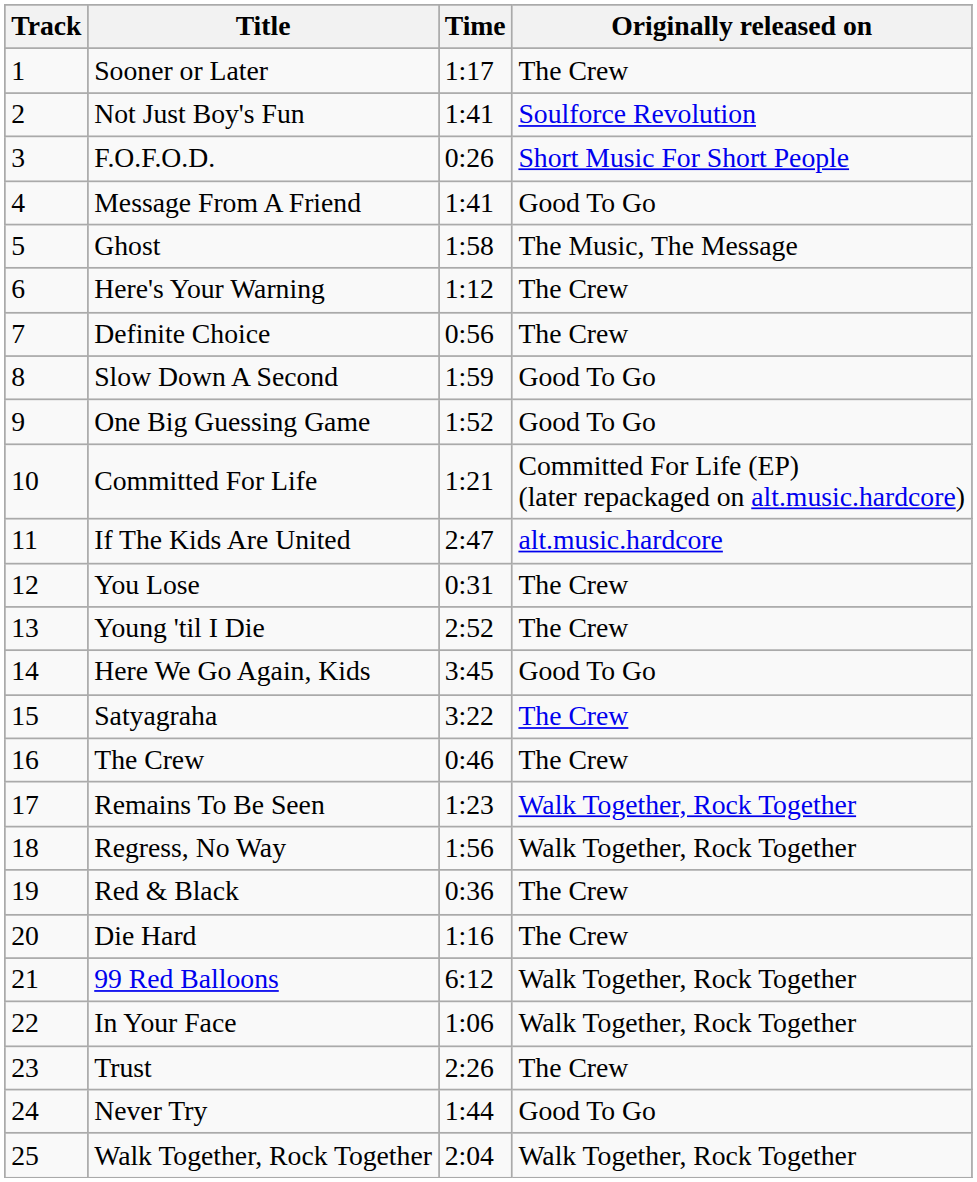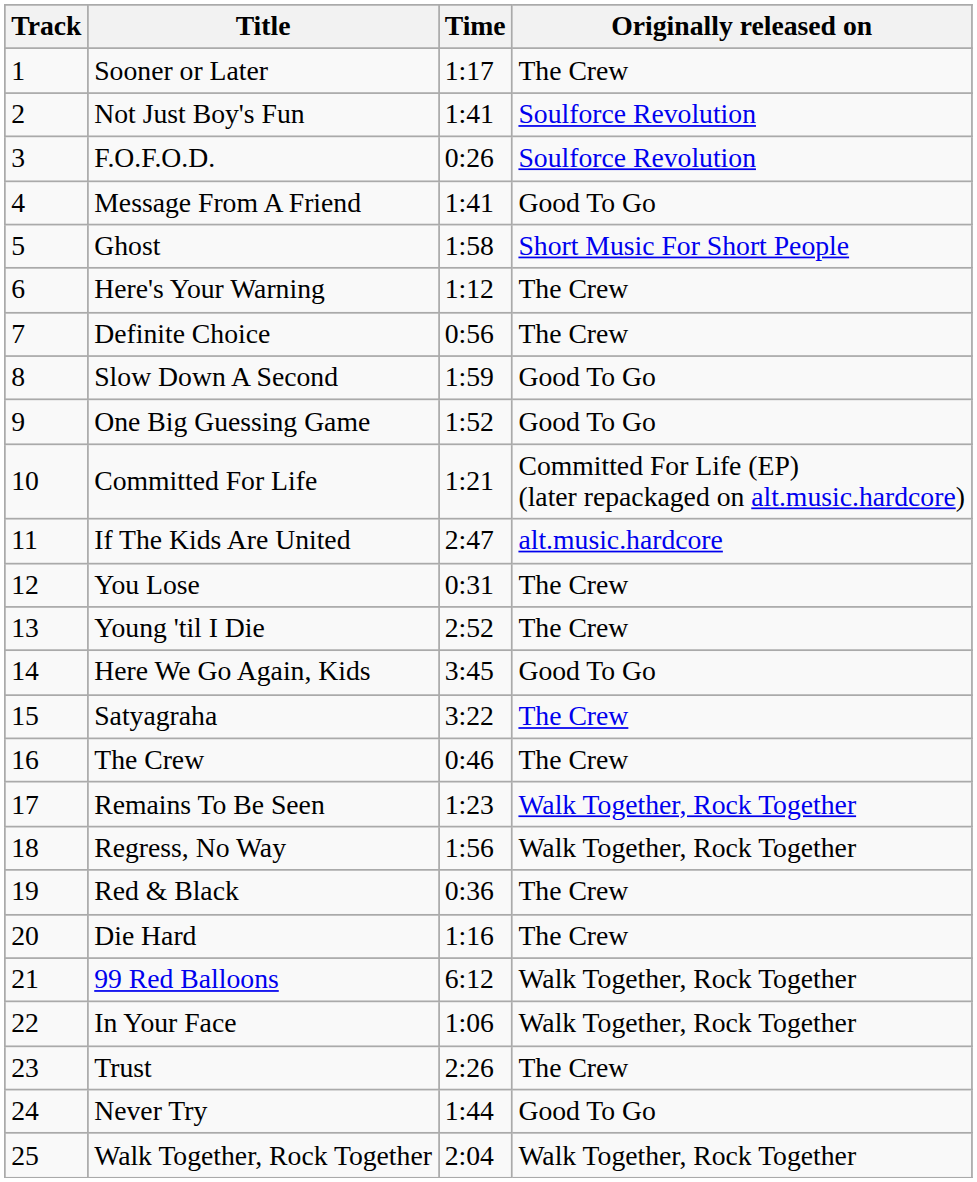F.O.F.O.D. | Originally released on: Short Music For Short People -> Soulforce Revolution
Ghost | Originally released on: The Music, The Message -> Short Music For Short People
